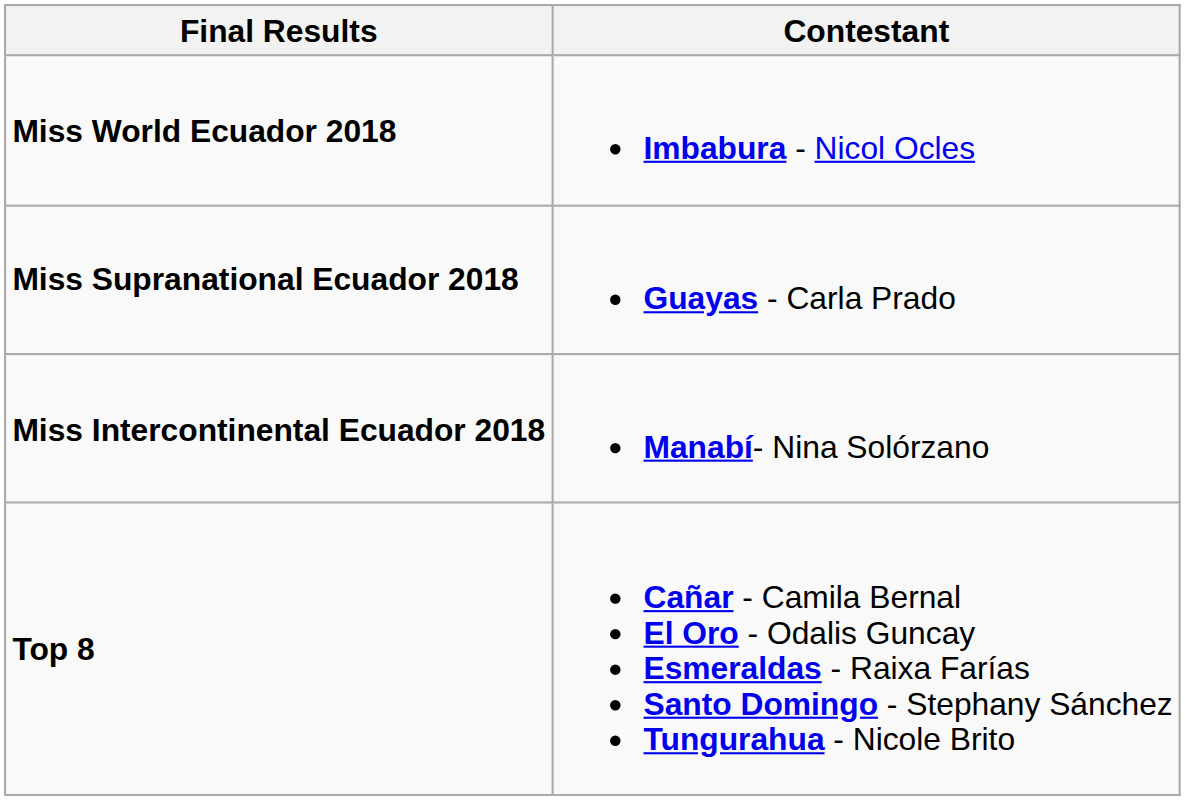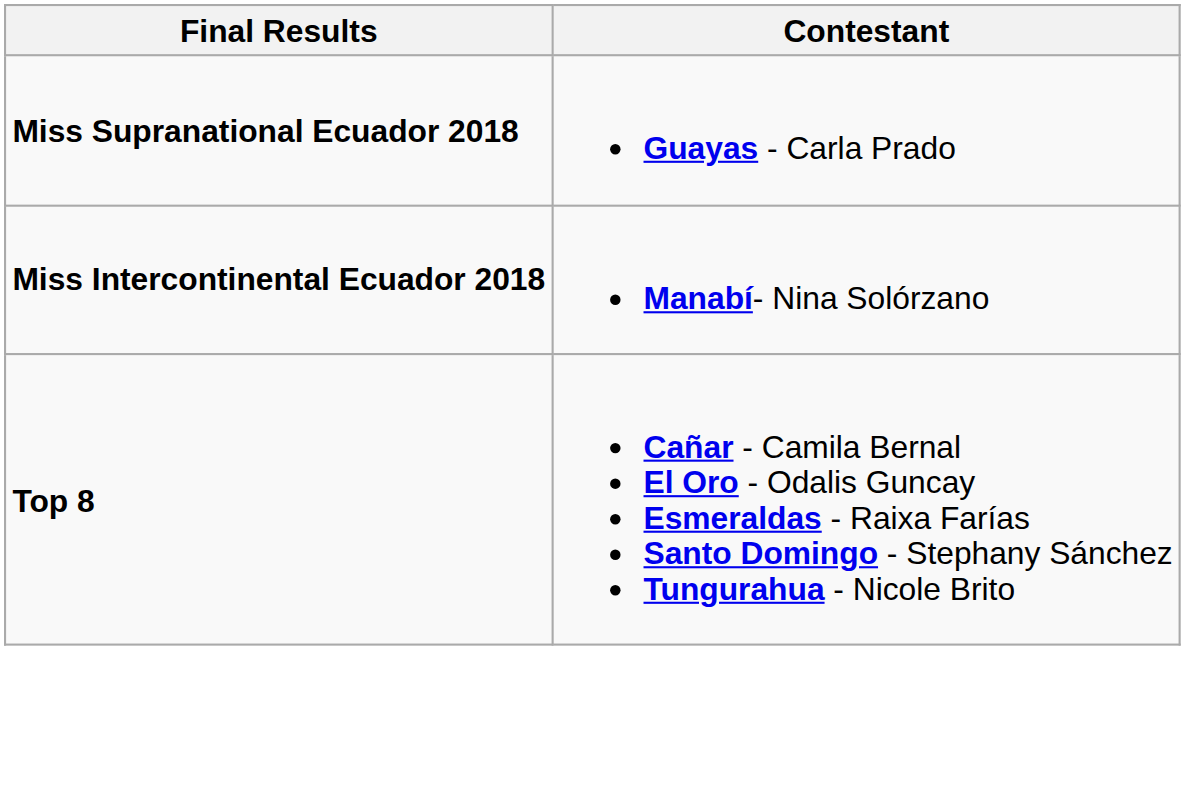- row: Miss World Ecuador 2018 | Imbabura - Nicol Ocles
